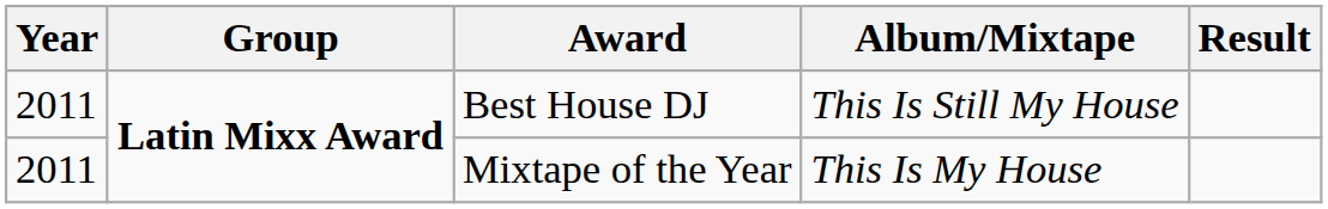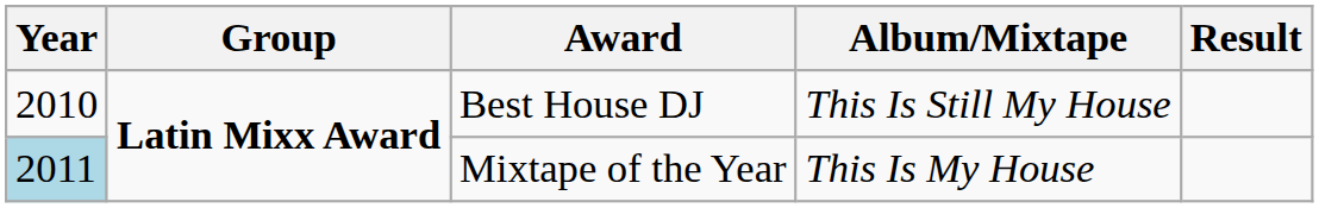Best House DJ | Year: 2011 -> 2010
Mixtape of the Year | Year: no background -> lightblue background
